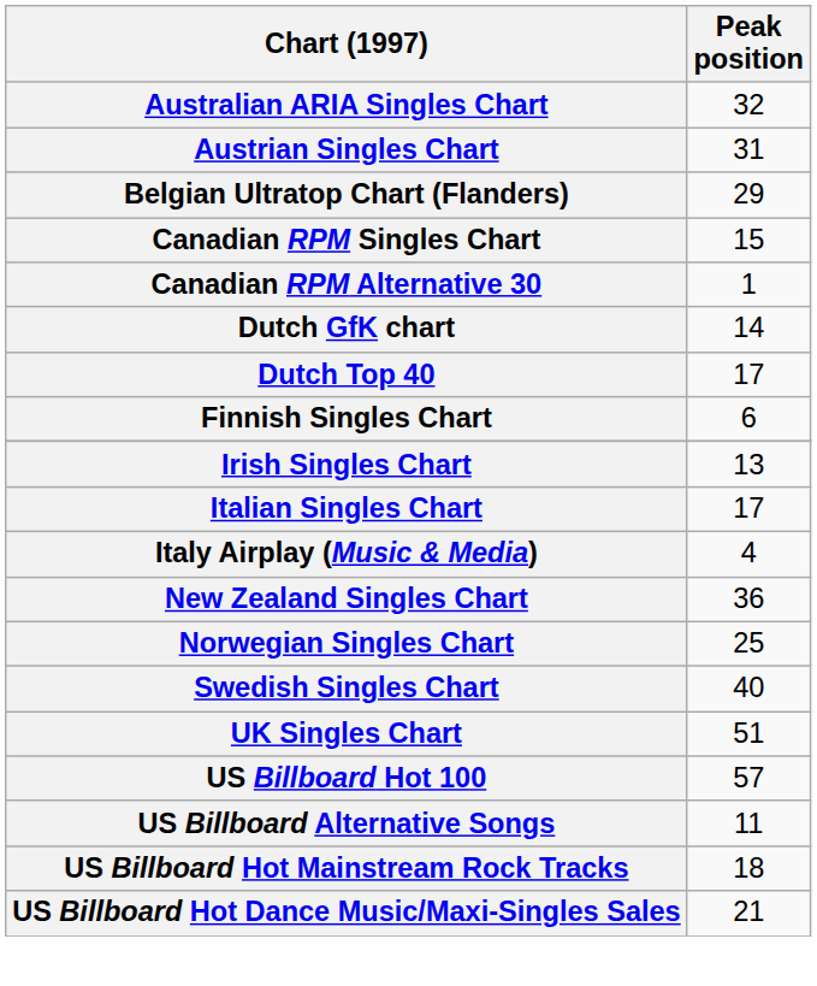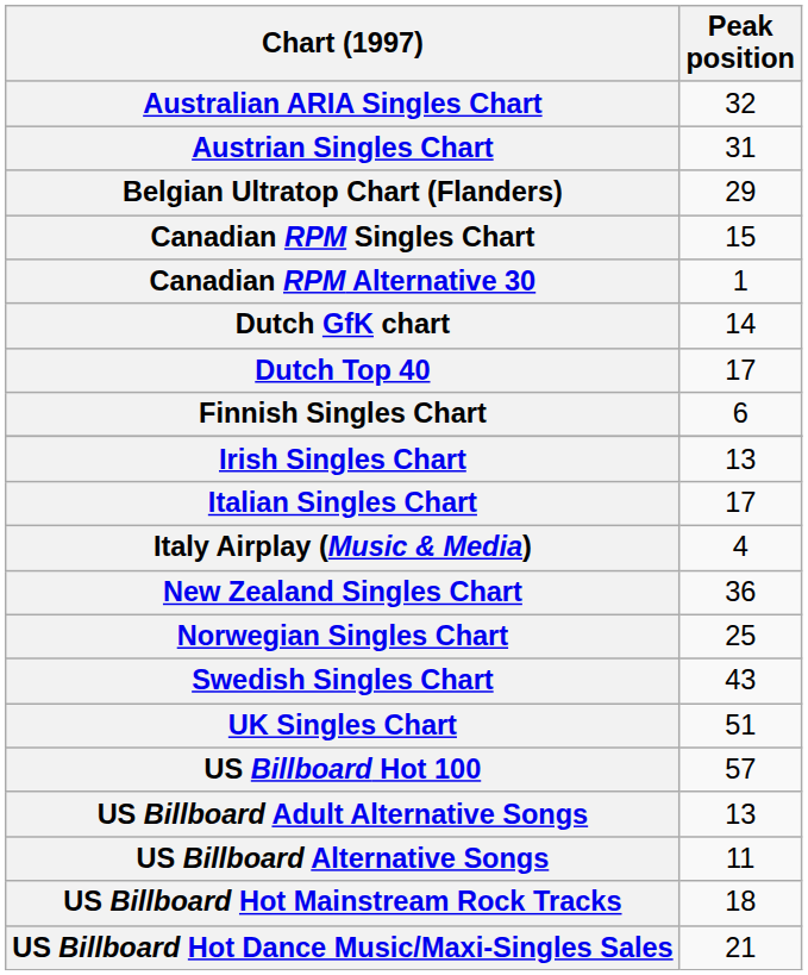Swedish Singles Chart | Peak position: 40 -> 43
+ row: US Billboard Adult Alternative Songs | 13
